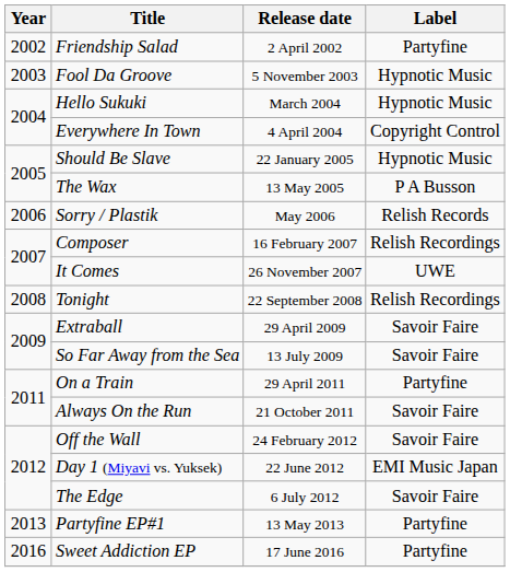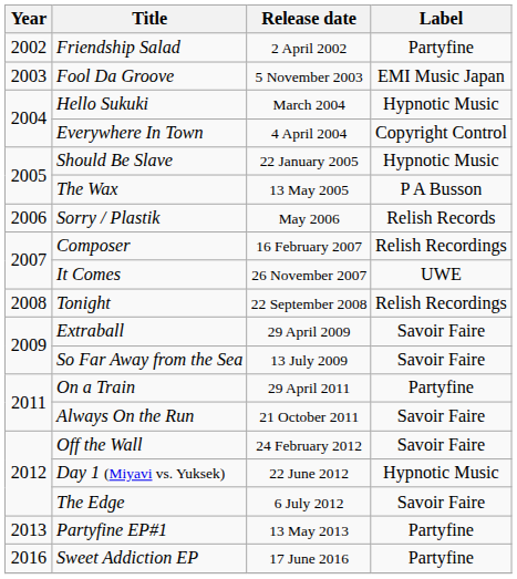Fool Da Groove | Label: Hypnotic Music -> EMI Music Japan
Day 1 (Miyavi vs. Yuksek) | Label: EMI Music Japan -> Hypnotic Music
